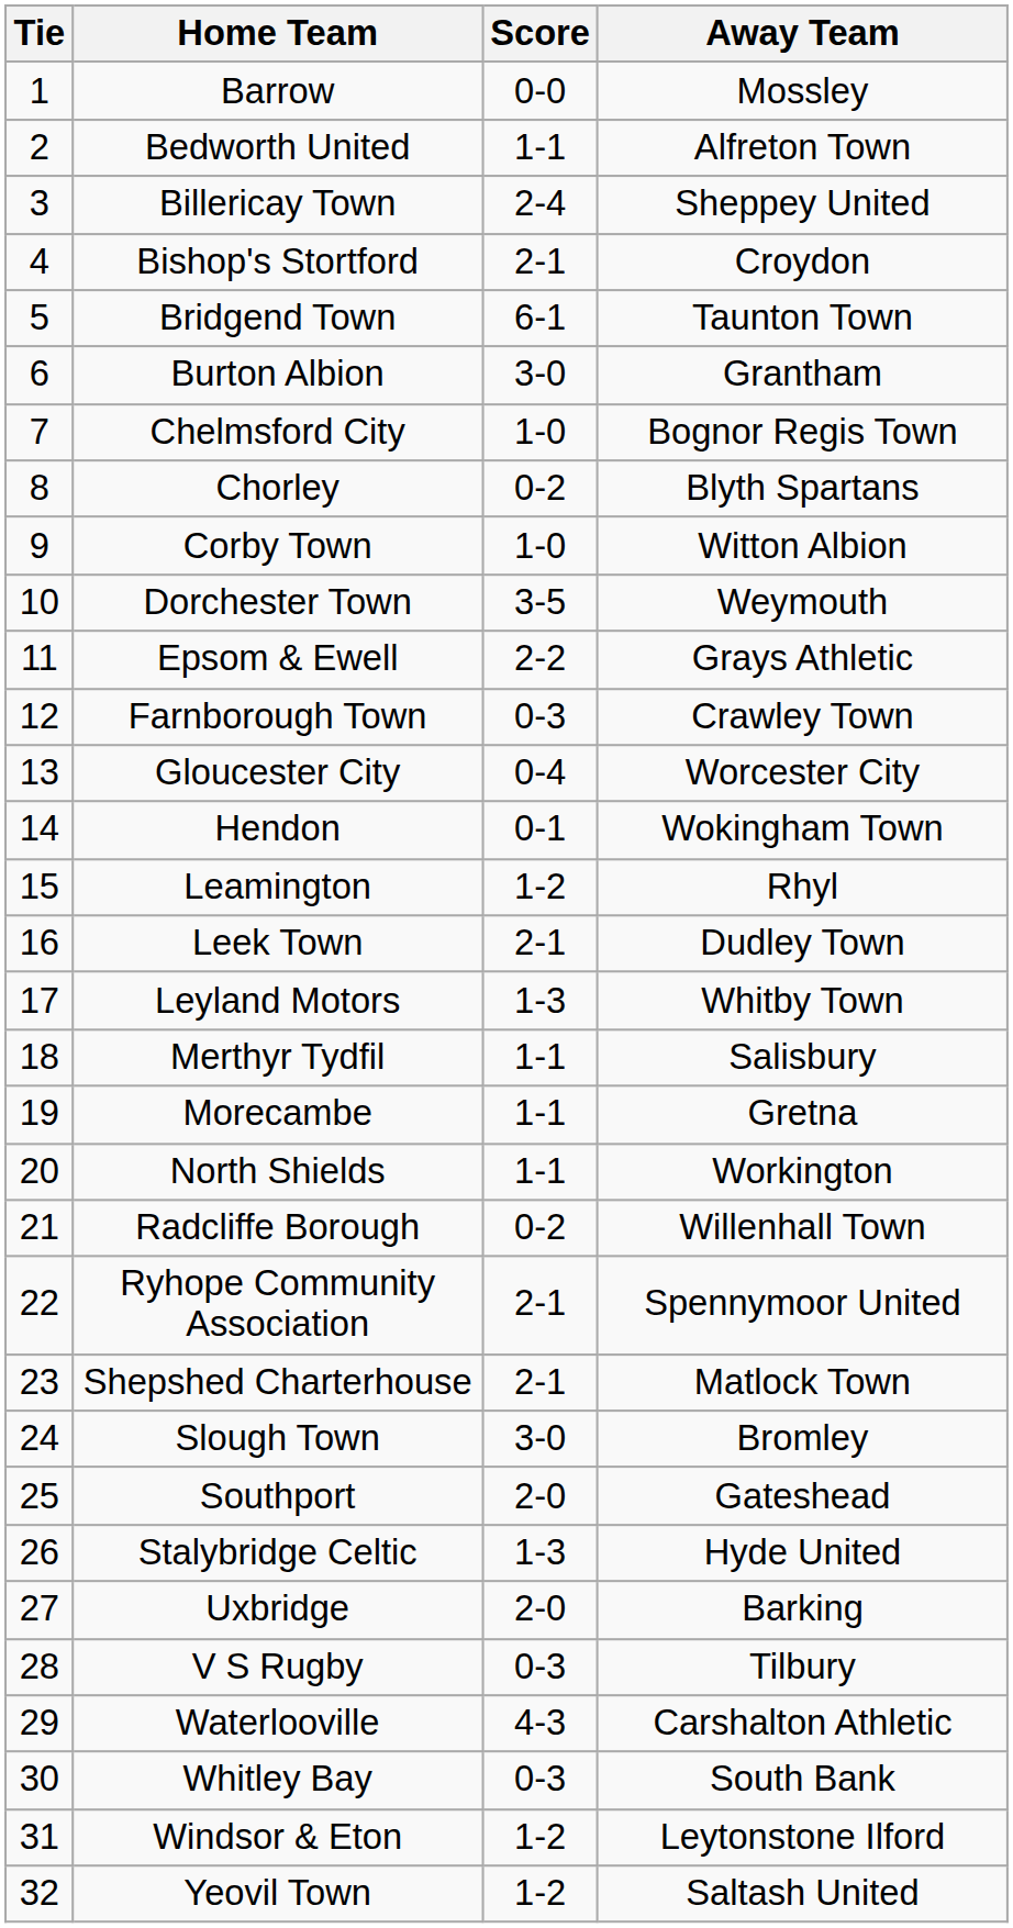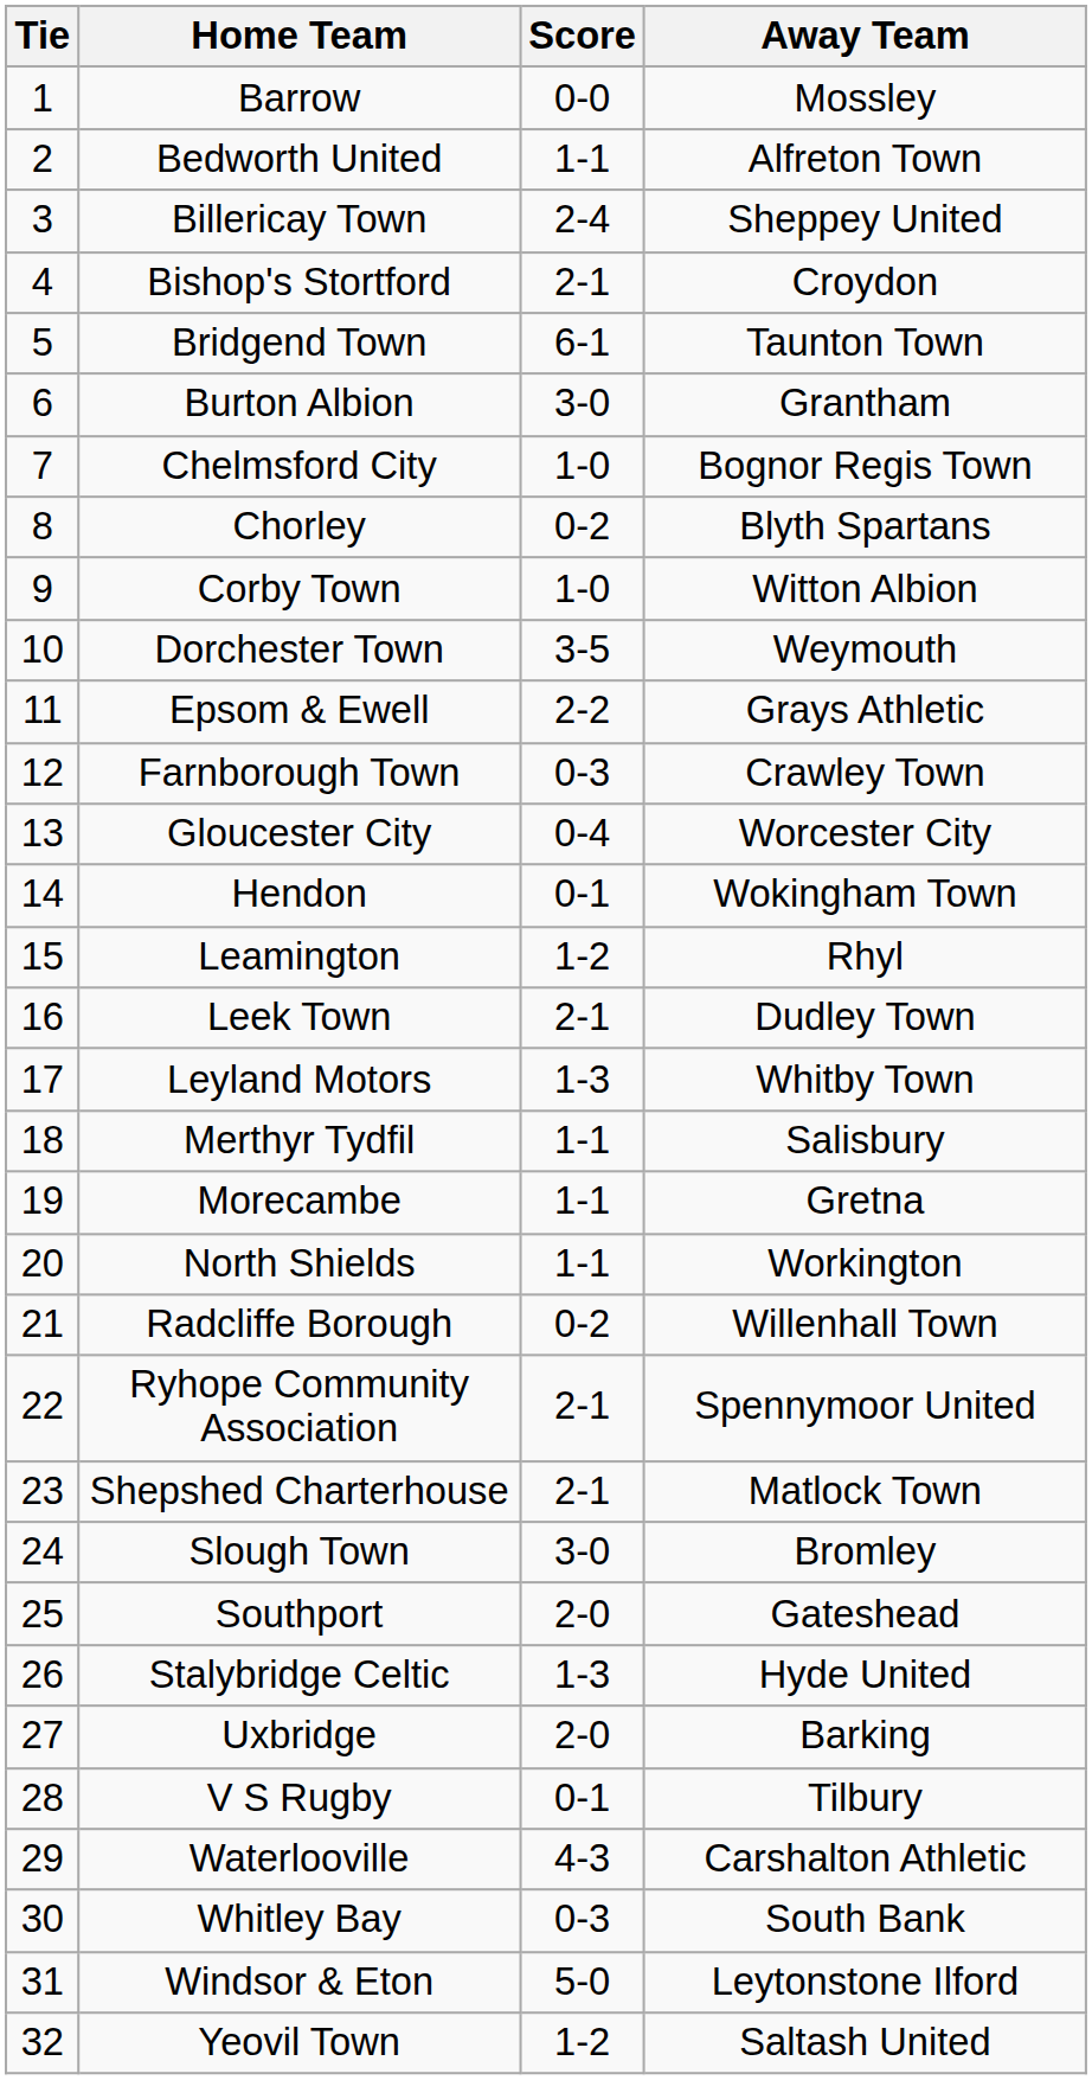V S Rugby | Score: 0-3 -> 0-1
Windsor & Eton | Score: 1-2 -> 5-0
